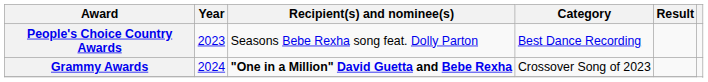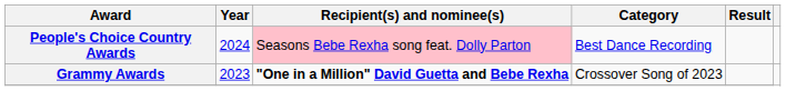People's Choice Country Awards | Year: 2023 -> 2024
People's Choice Country Awards | Recipient(s) and nominee(s): no background -> pink background
Grammy Awards | Year: 2024 -> 2023
